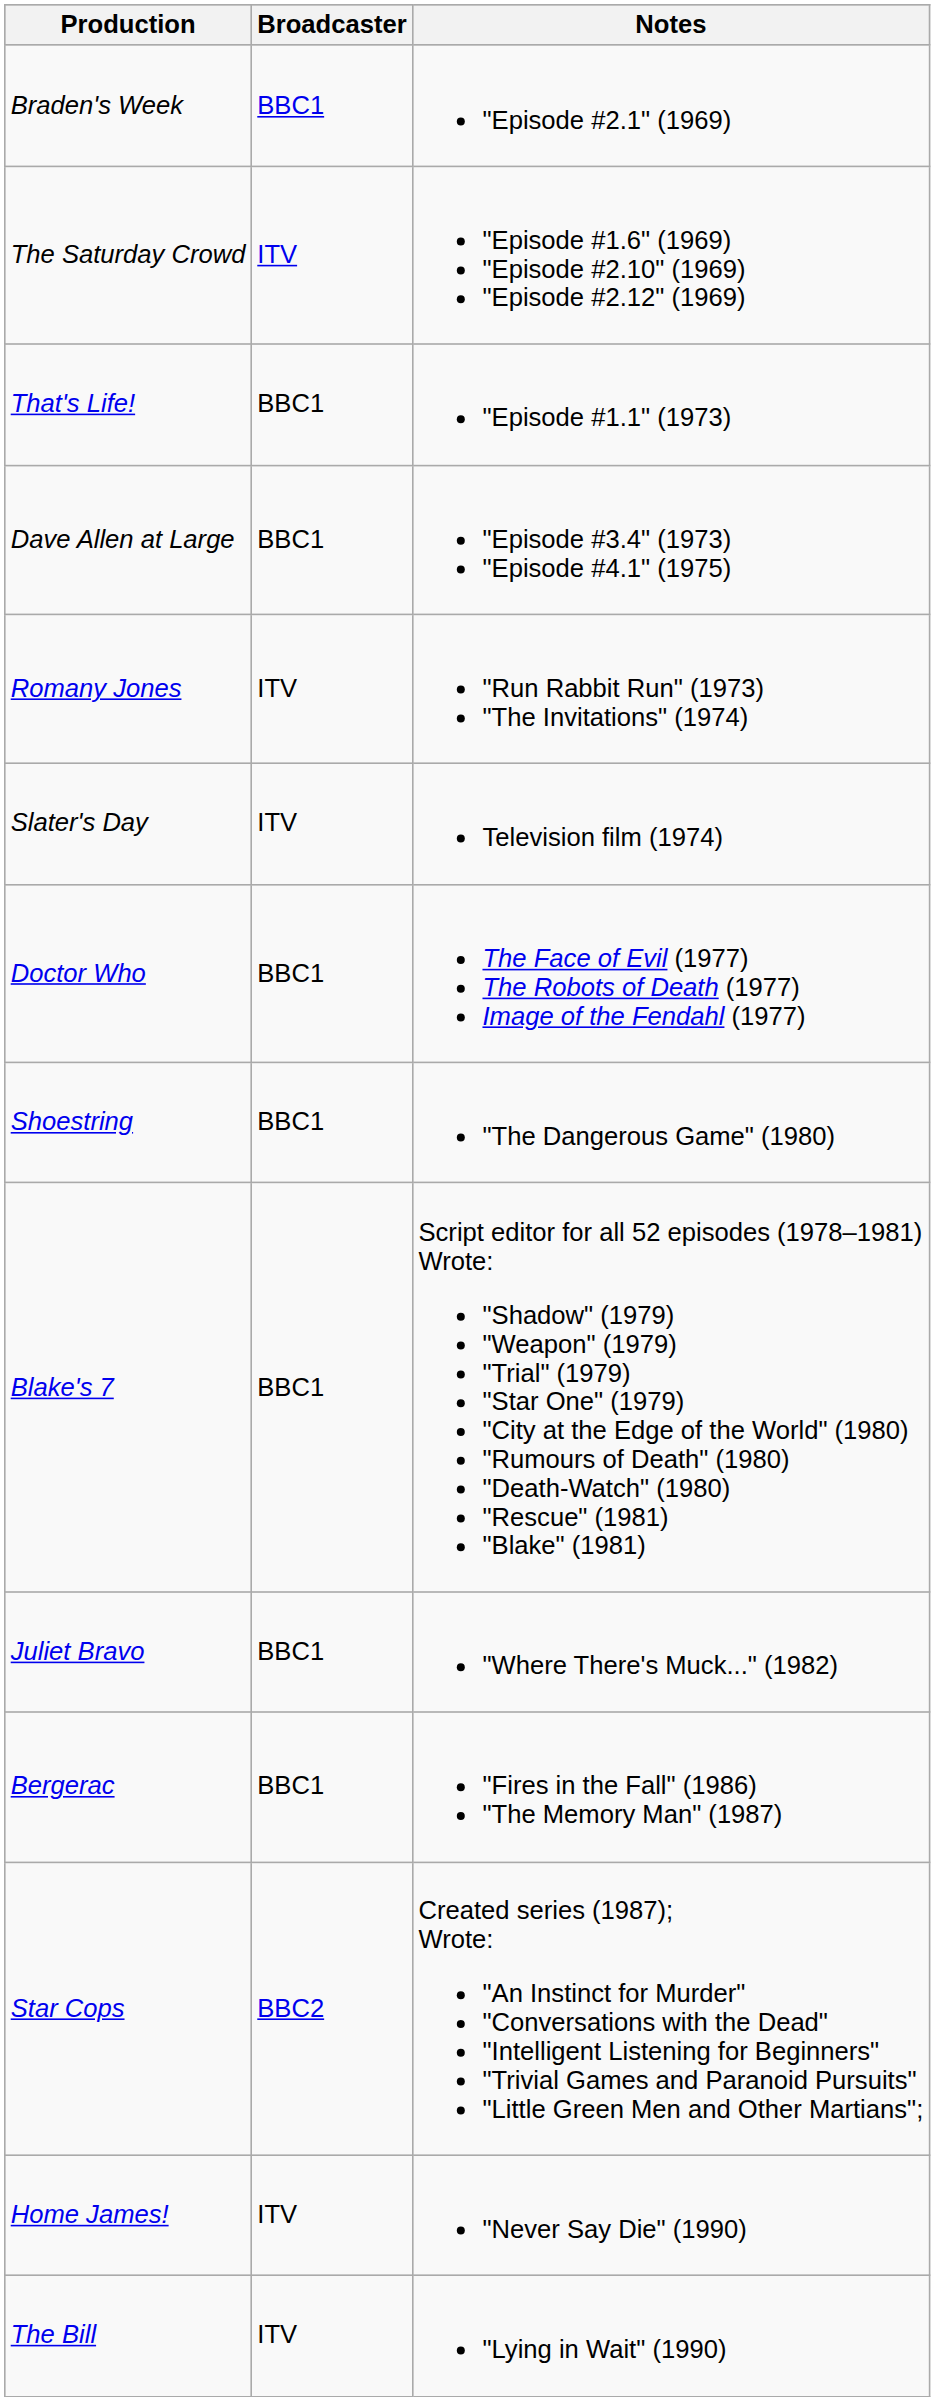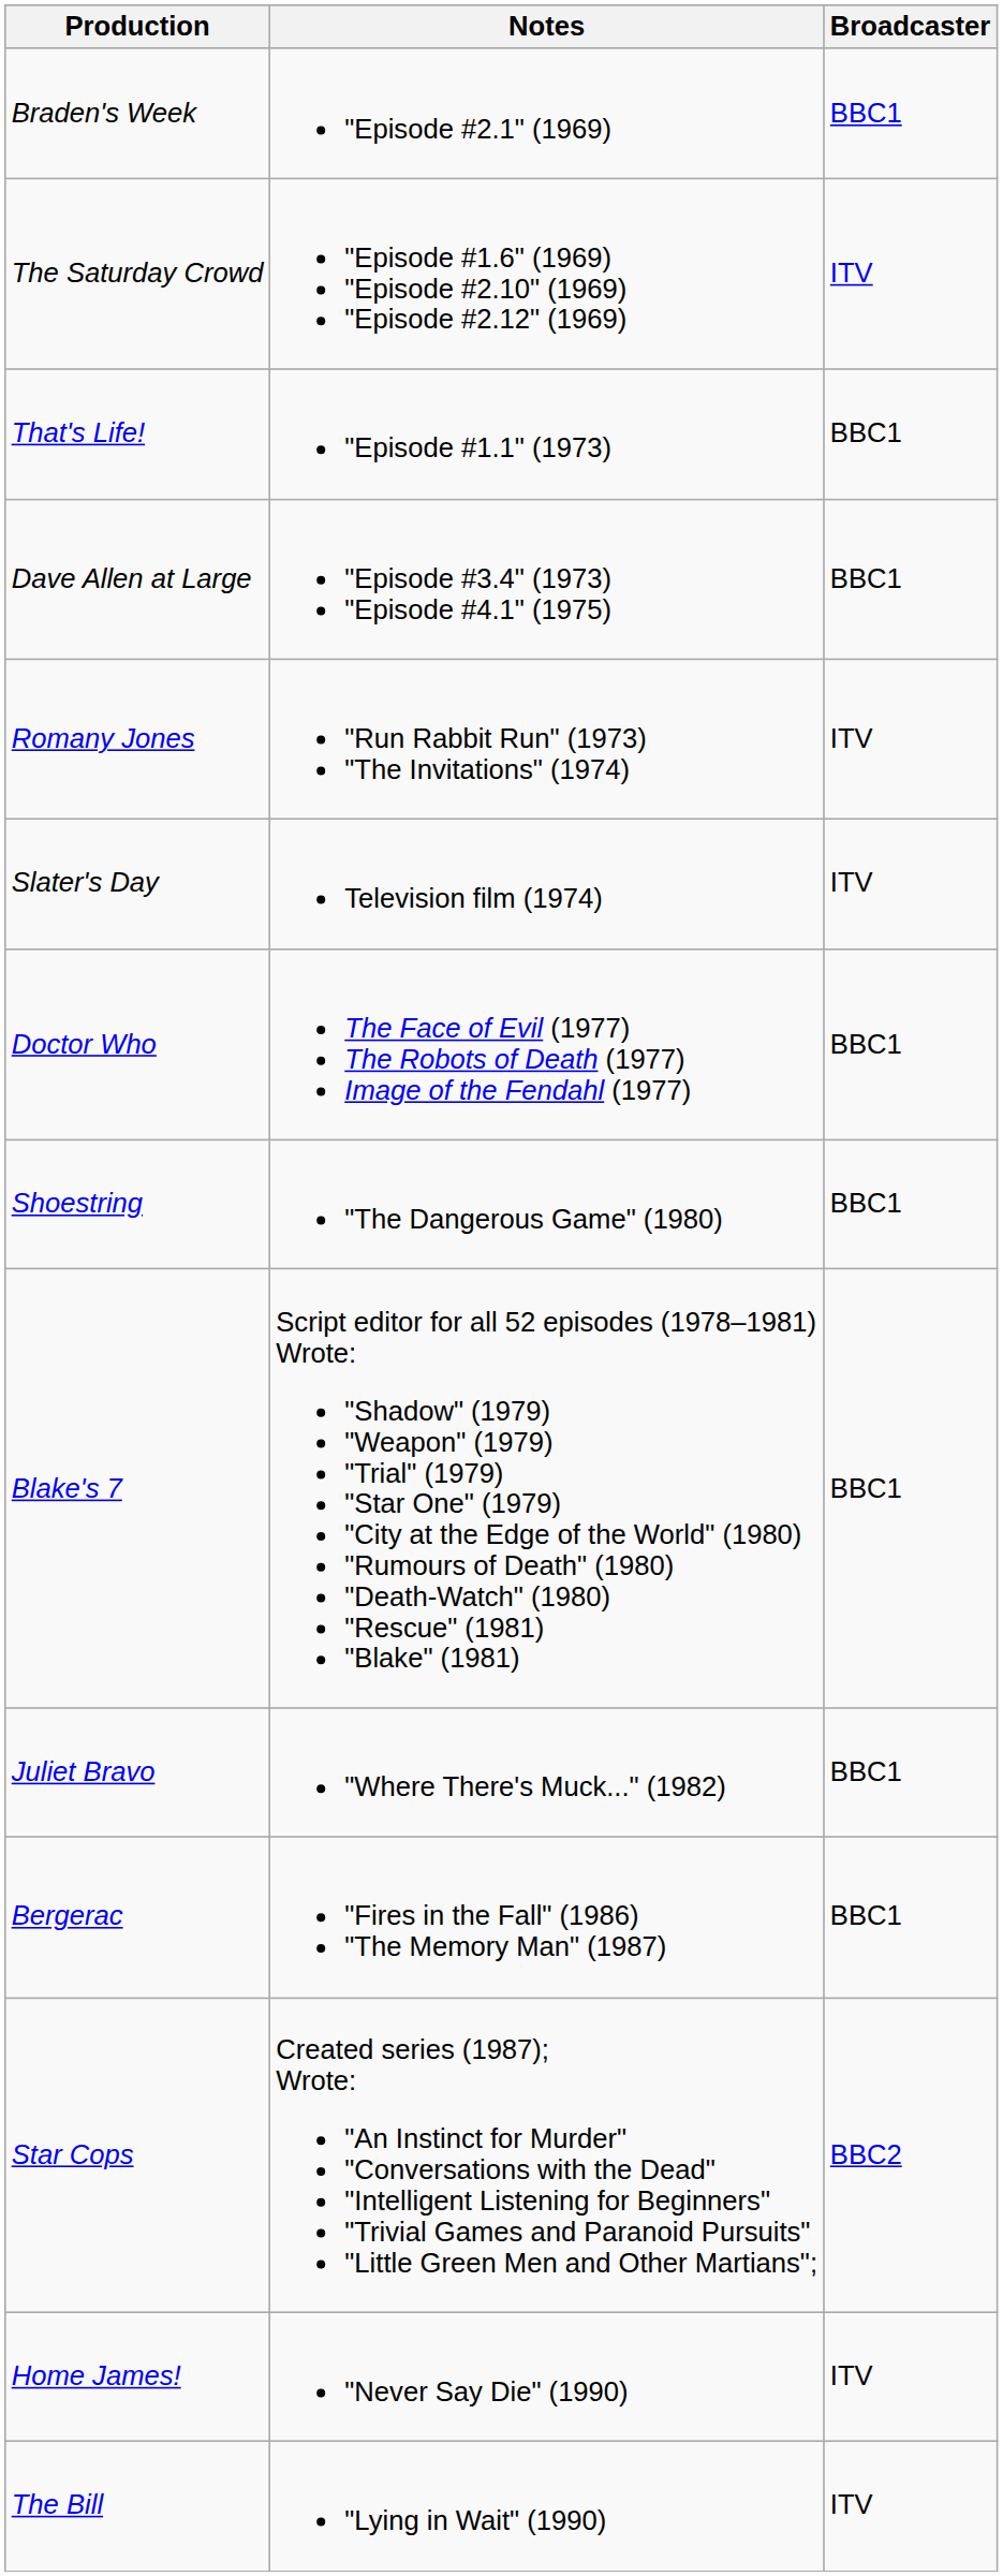columns swapped: Notes <-> Broadcaster
